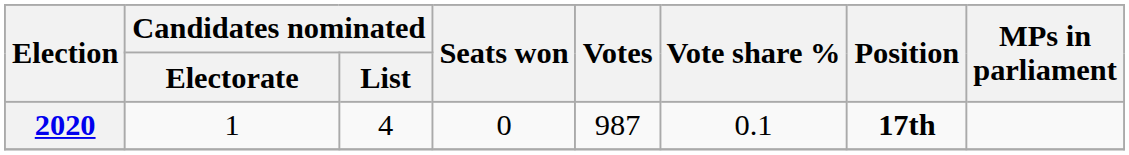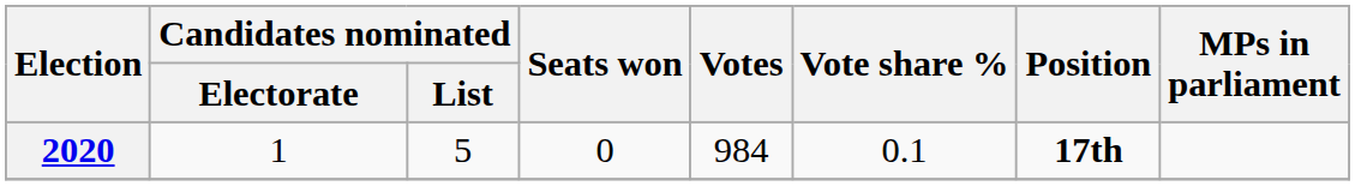2020 | Candidates nominated / List: 4 -> 5
2020 | Votes: 987 -> 984
